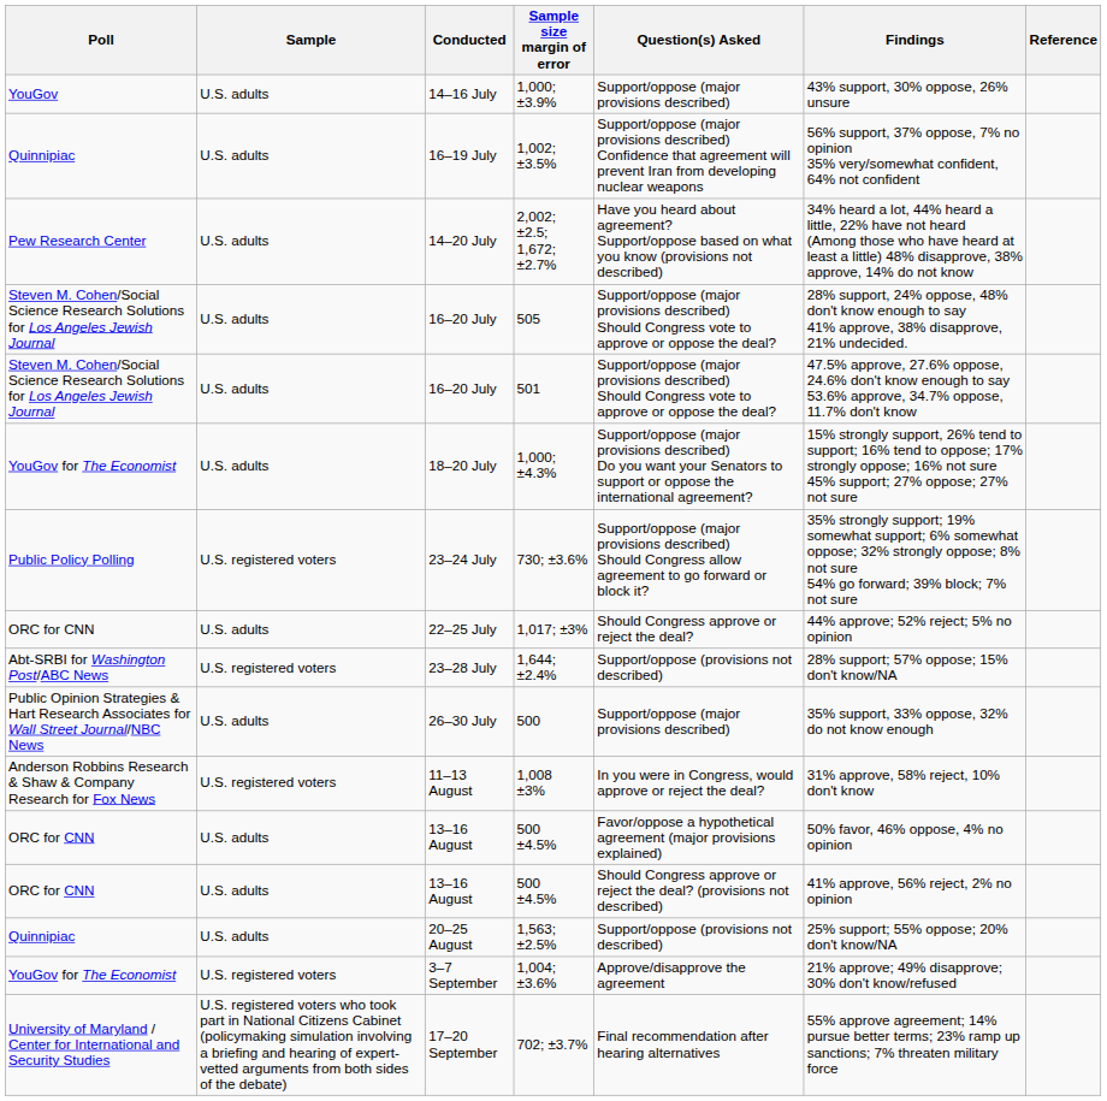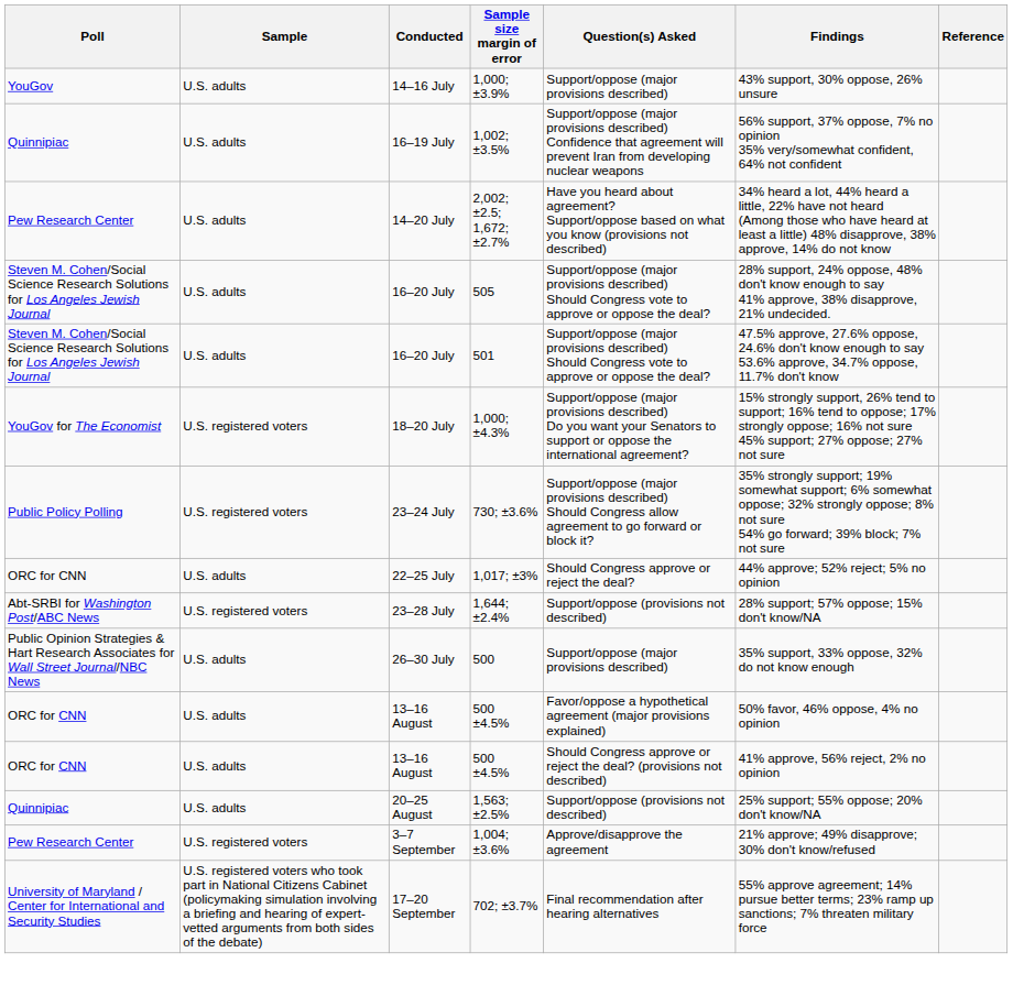1,000; ±4.3% | Sample: U.S. adults -> U.S. registered voters
- row: Anderson Robbins Research & Shaw & Company Research for Fox News | U.S. registered voters | 11–13 August | 1,008 ±3% | In you were in Congress, would approve or reject the deal? | 31% approve, 58% reject, 10% don't know
1,004; ±3.6% | Poll: YouGov for The Economist -> Pew Research Center
